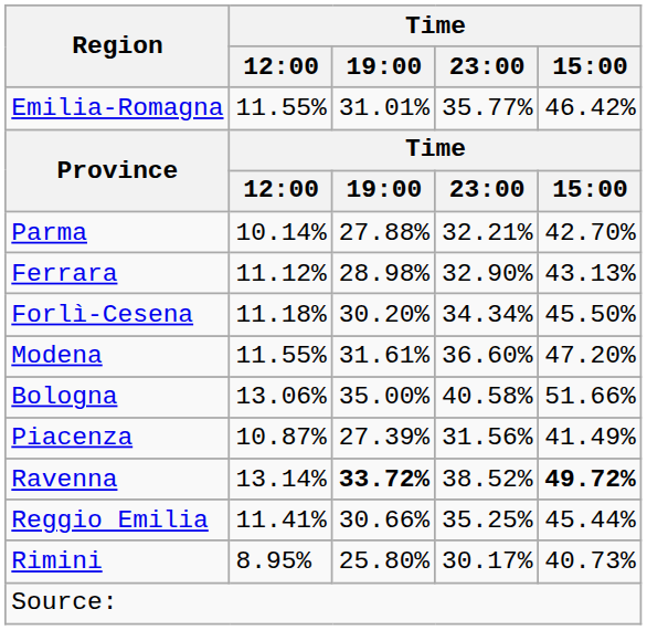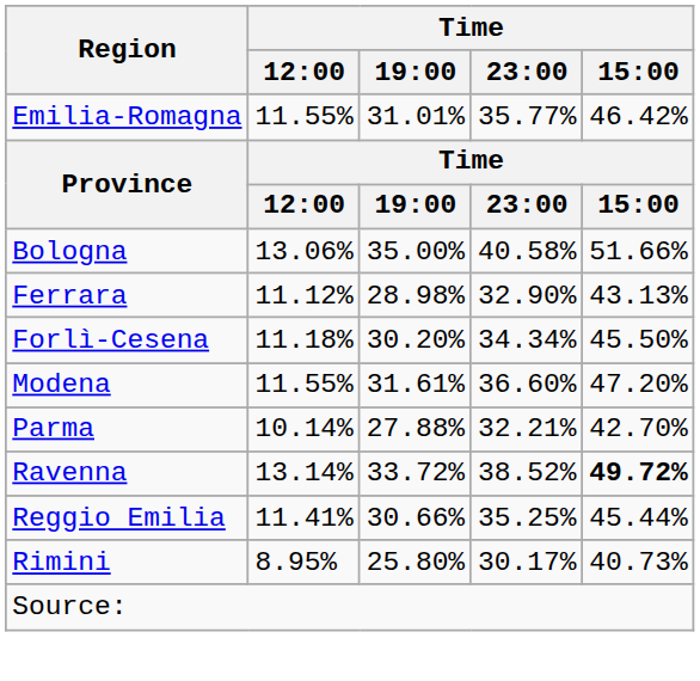rows swapped: Bologna <-> Parma
- row: Piacenza | 10.87% | 27.39% | 31.56% | 41.49%
Ravenna | Time / 19:00: bold -> normal
